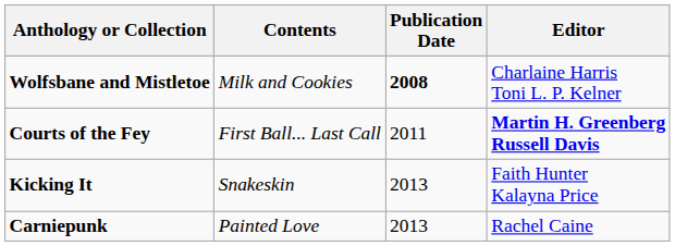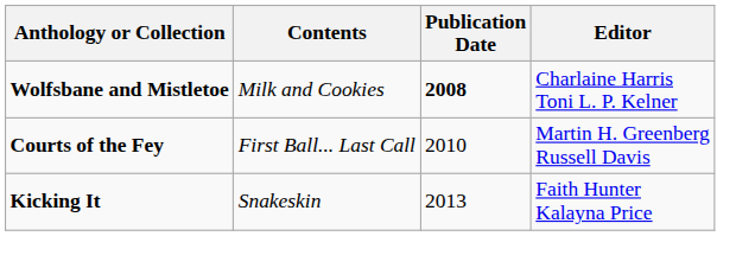Courts of the Fey | Publication Date: 2011 -> 2010
Courts of the Fey | Editor: bold -> normal
- row: Carniepunk | Painted Love | 2013 | Rachel Caine
